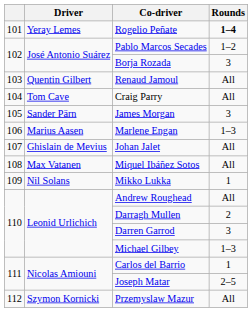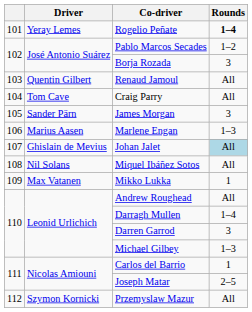Johan Jalet | Rounds: no background -> lightblue background
Miquel Ibáñez Sotos | Driver: Max Vatanen -> Nil Solans
Mikko Lukka | Driver: Nil Solans -> Max Vatanen
Darragh Mullen | Rounds: 2 -> 1–4
